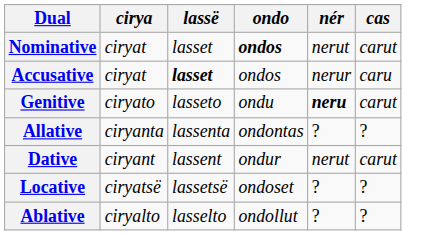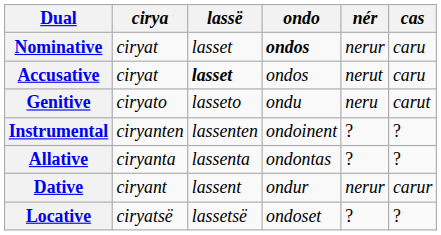Nominative | nér: nerut -> nerur
Nominative | cas: carut -> caru
Accusative | nér: nerur -> nerut
Genitive | nér: bold -> normal
+ row: Instrumental | ciryanten | lassenten | ondoinent | ? | ?
Dative | nér: nerut -> nerur
Dative | cas: carut -> carur
- row: Ablative | ciryalto | lasselto | ondollut | ? | ?
